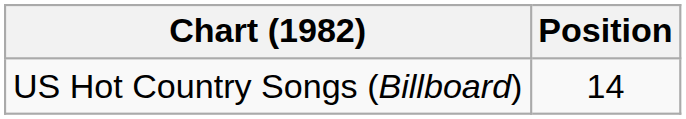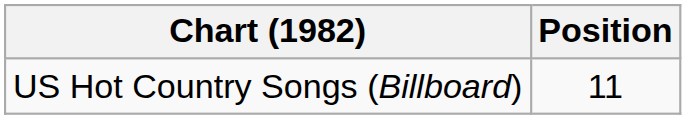US Hot Country Songs (Billboard) | Position: 14 -> 11
